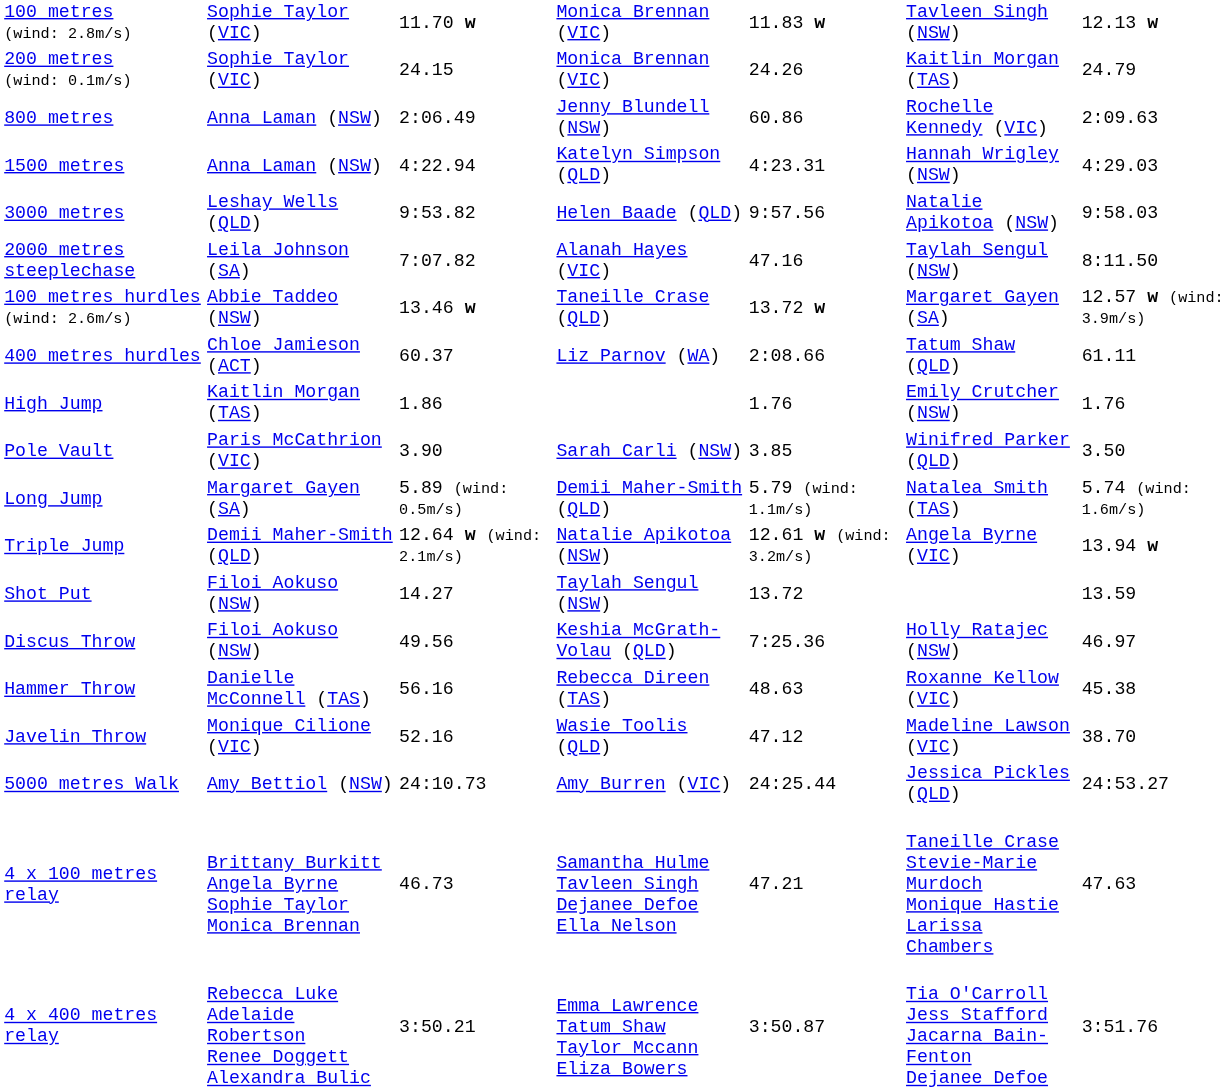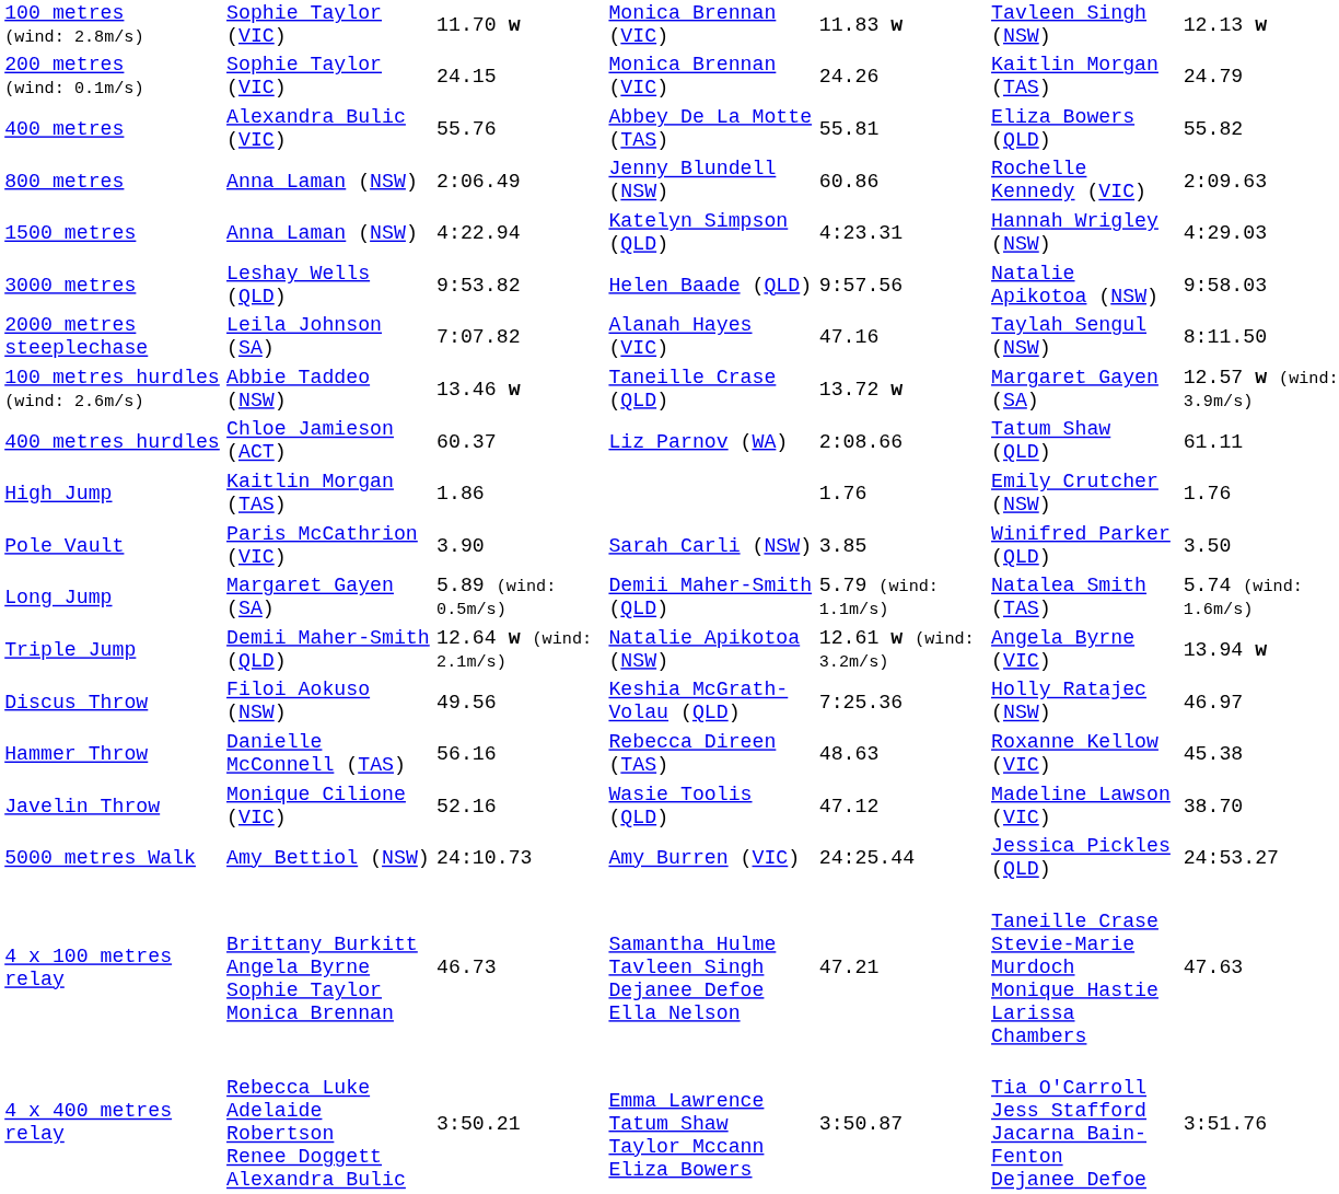+ row: 400 metres | Alexandra Bulic (VIC) | 55.76 | Abbey De La Motte (TAS) | 55.81 | Eliza Bowers (QLD) | 55.82
- row: Shot Put | Filoi Aokuso (NSW) | 14.27 | Taylah Sengul (NSW) | 13.72 | 13.59
